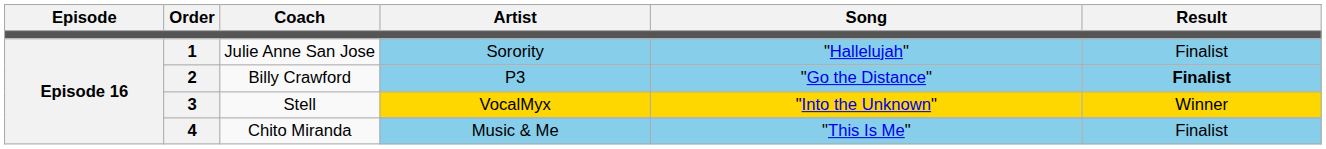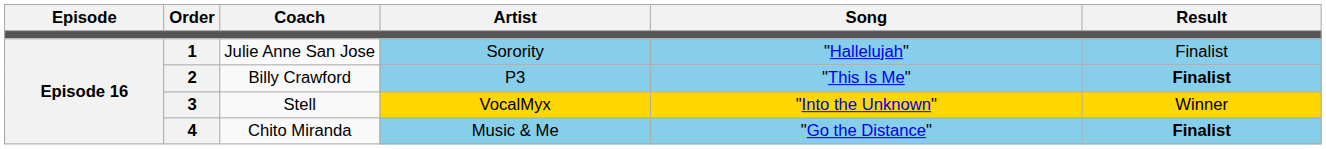Billy Crawford | Song: "Go the Distance" -> "This Is Me"
Chito Miranda | Song: "This Is Me" -> "Go the Distance"
Chito Miranda | Result: normal -> bold
